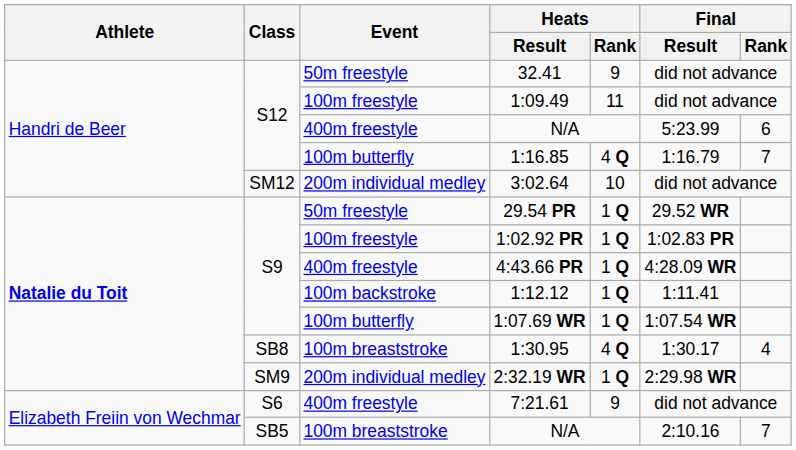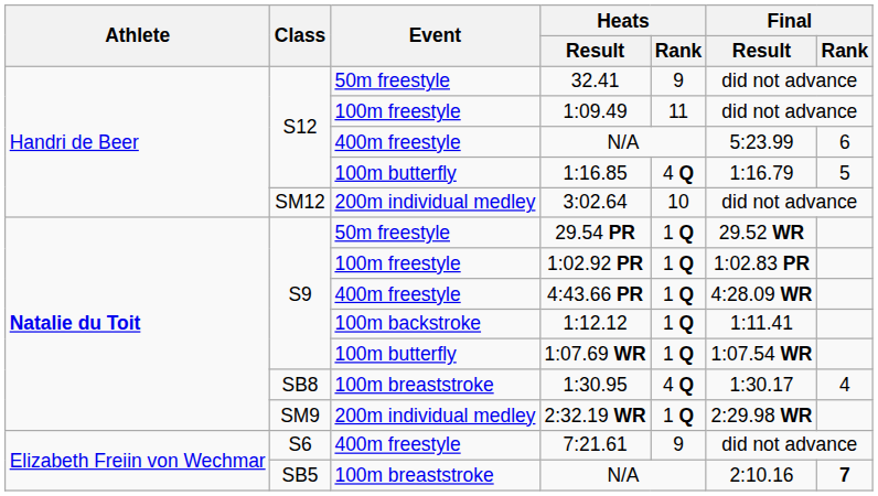1:16.85 | Final / Rank: 7 -> 5
SB5 / N/A | Final / Rank: normal -> bold
